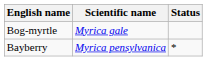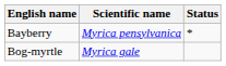rows swapped: Bog-myrtle <-> Bayberry
